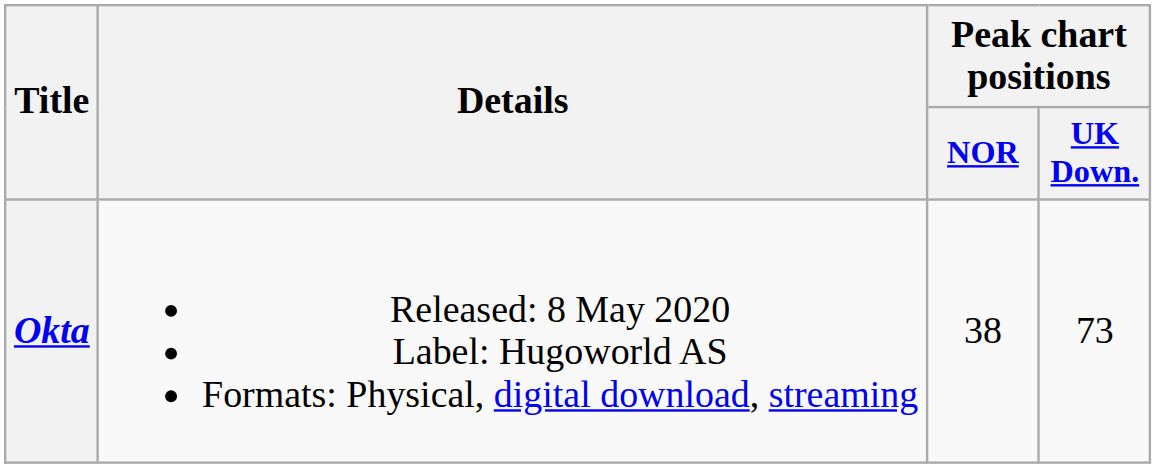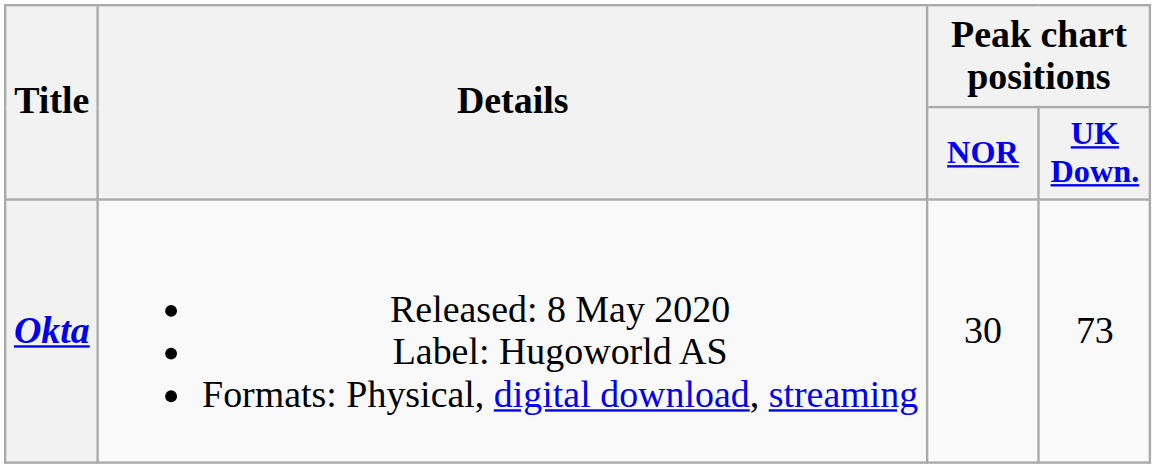Okta | Peak chart positions / NOR: 38 -> 30
